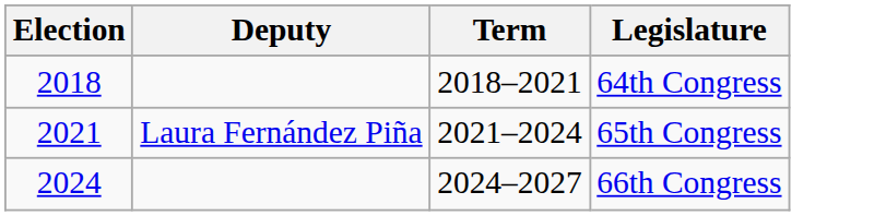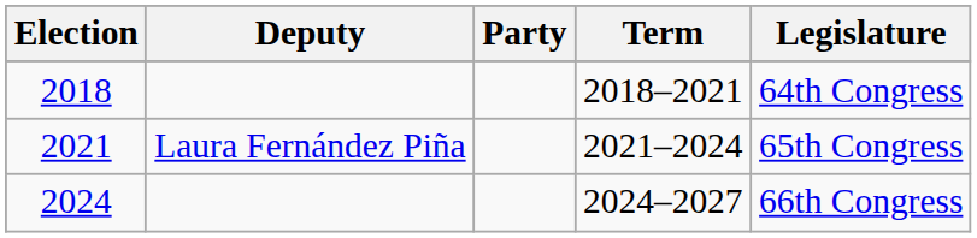+ column: Party
